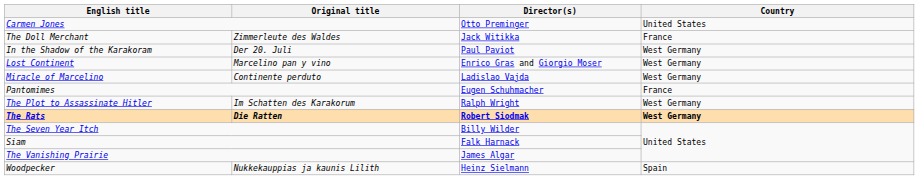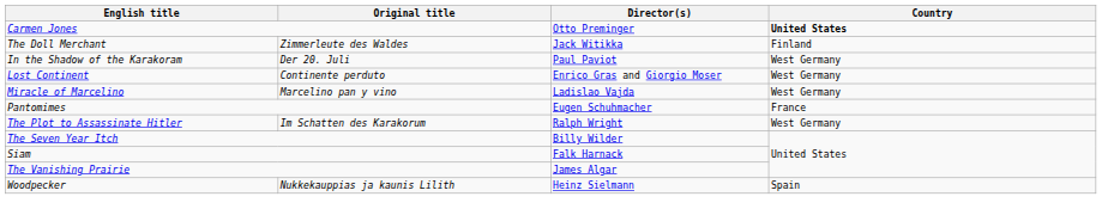Carmen Jones | Country: normal -> bold
The Doll Merchant | Country: France -> Finland
Lost Continent | Original title: Marcelino pan y vino -> Continente perduto
Miracle of Marcelino | Original title: Continente perduto -> Marcelino pan y vino
- row: The Rats | Die Ratten | Robert Siodmak | West Germany
